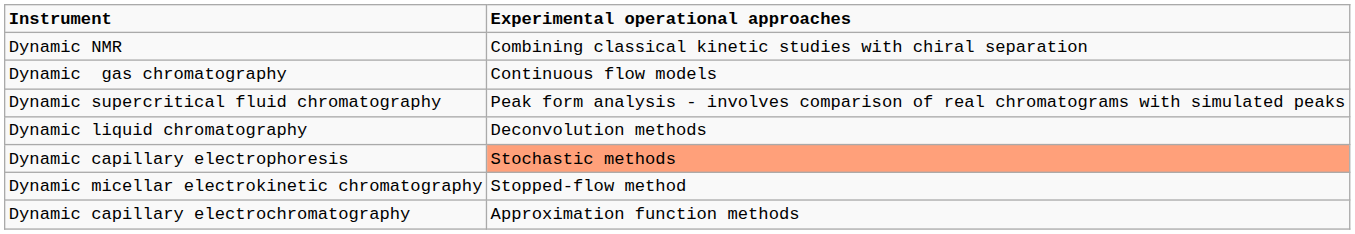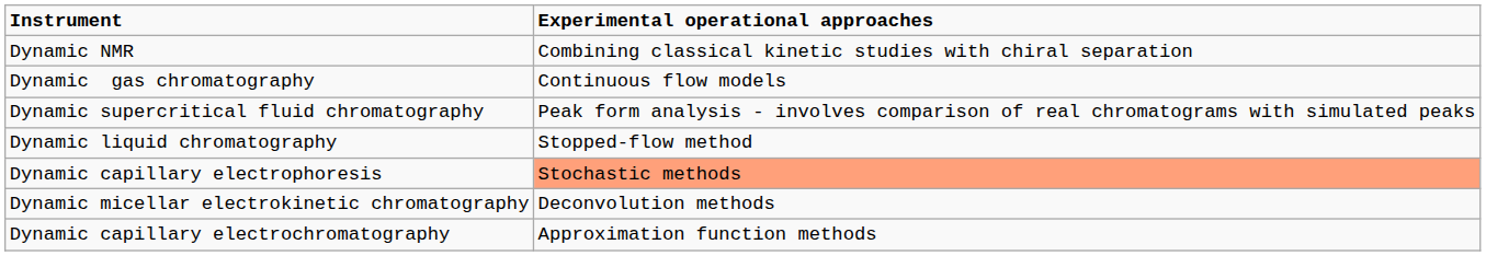Dynamic liquid chromatography | Experimental operational approaches: Deconvolution methods -> Stopped-flow method
Dynamic micellar electrokinetic chromatography | Experimental operational approaches: Stopped-flow method -> Deconvolution methods
